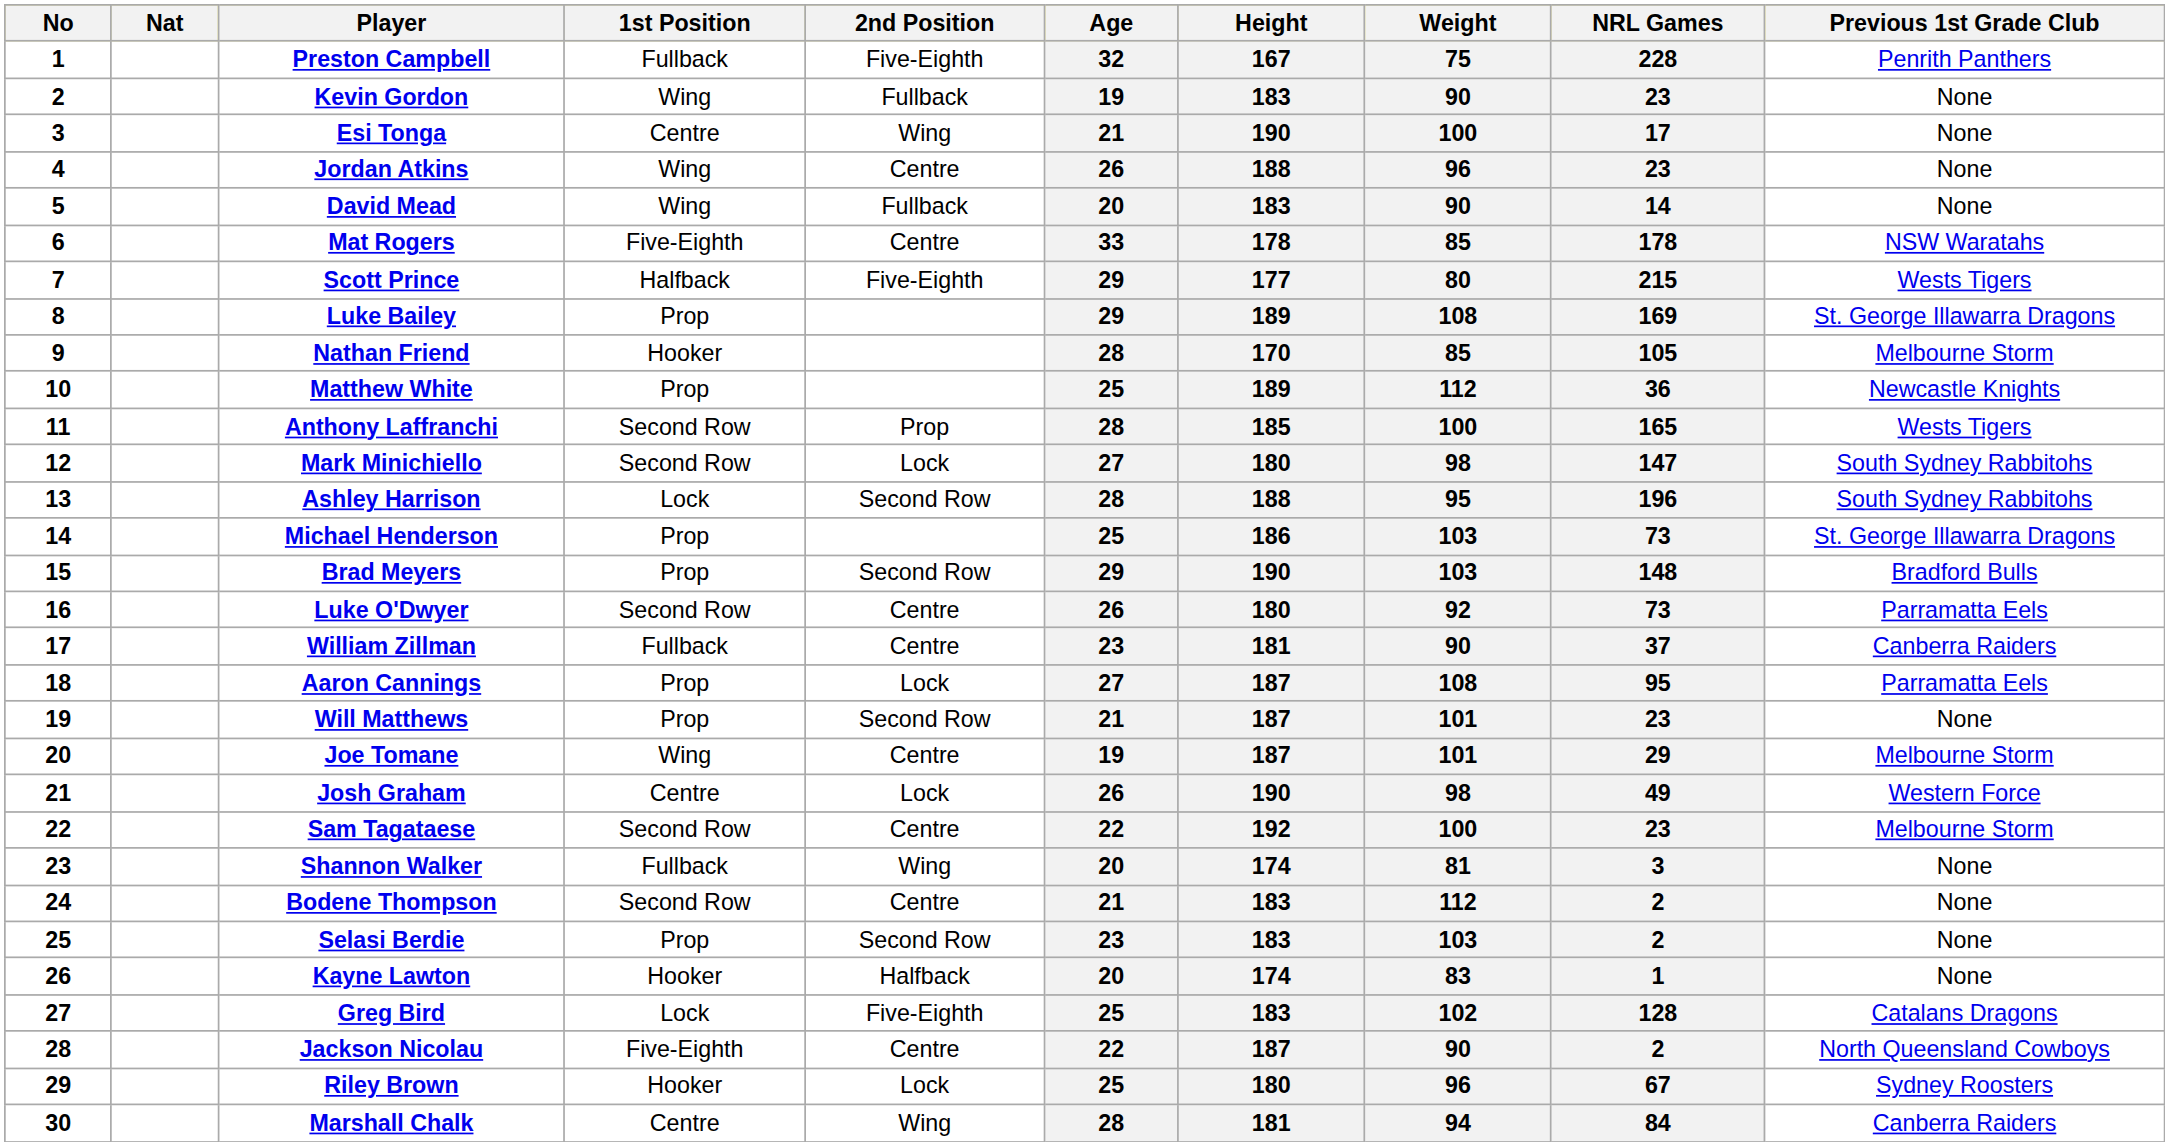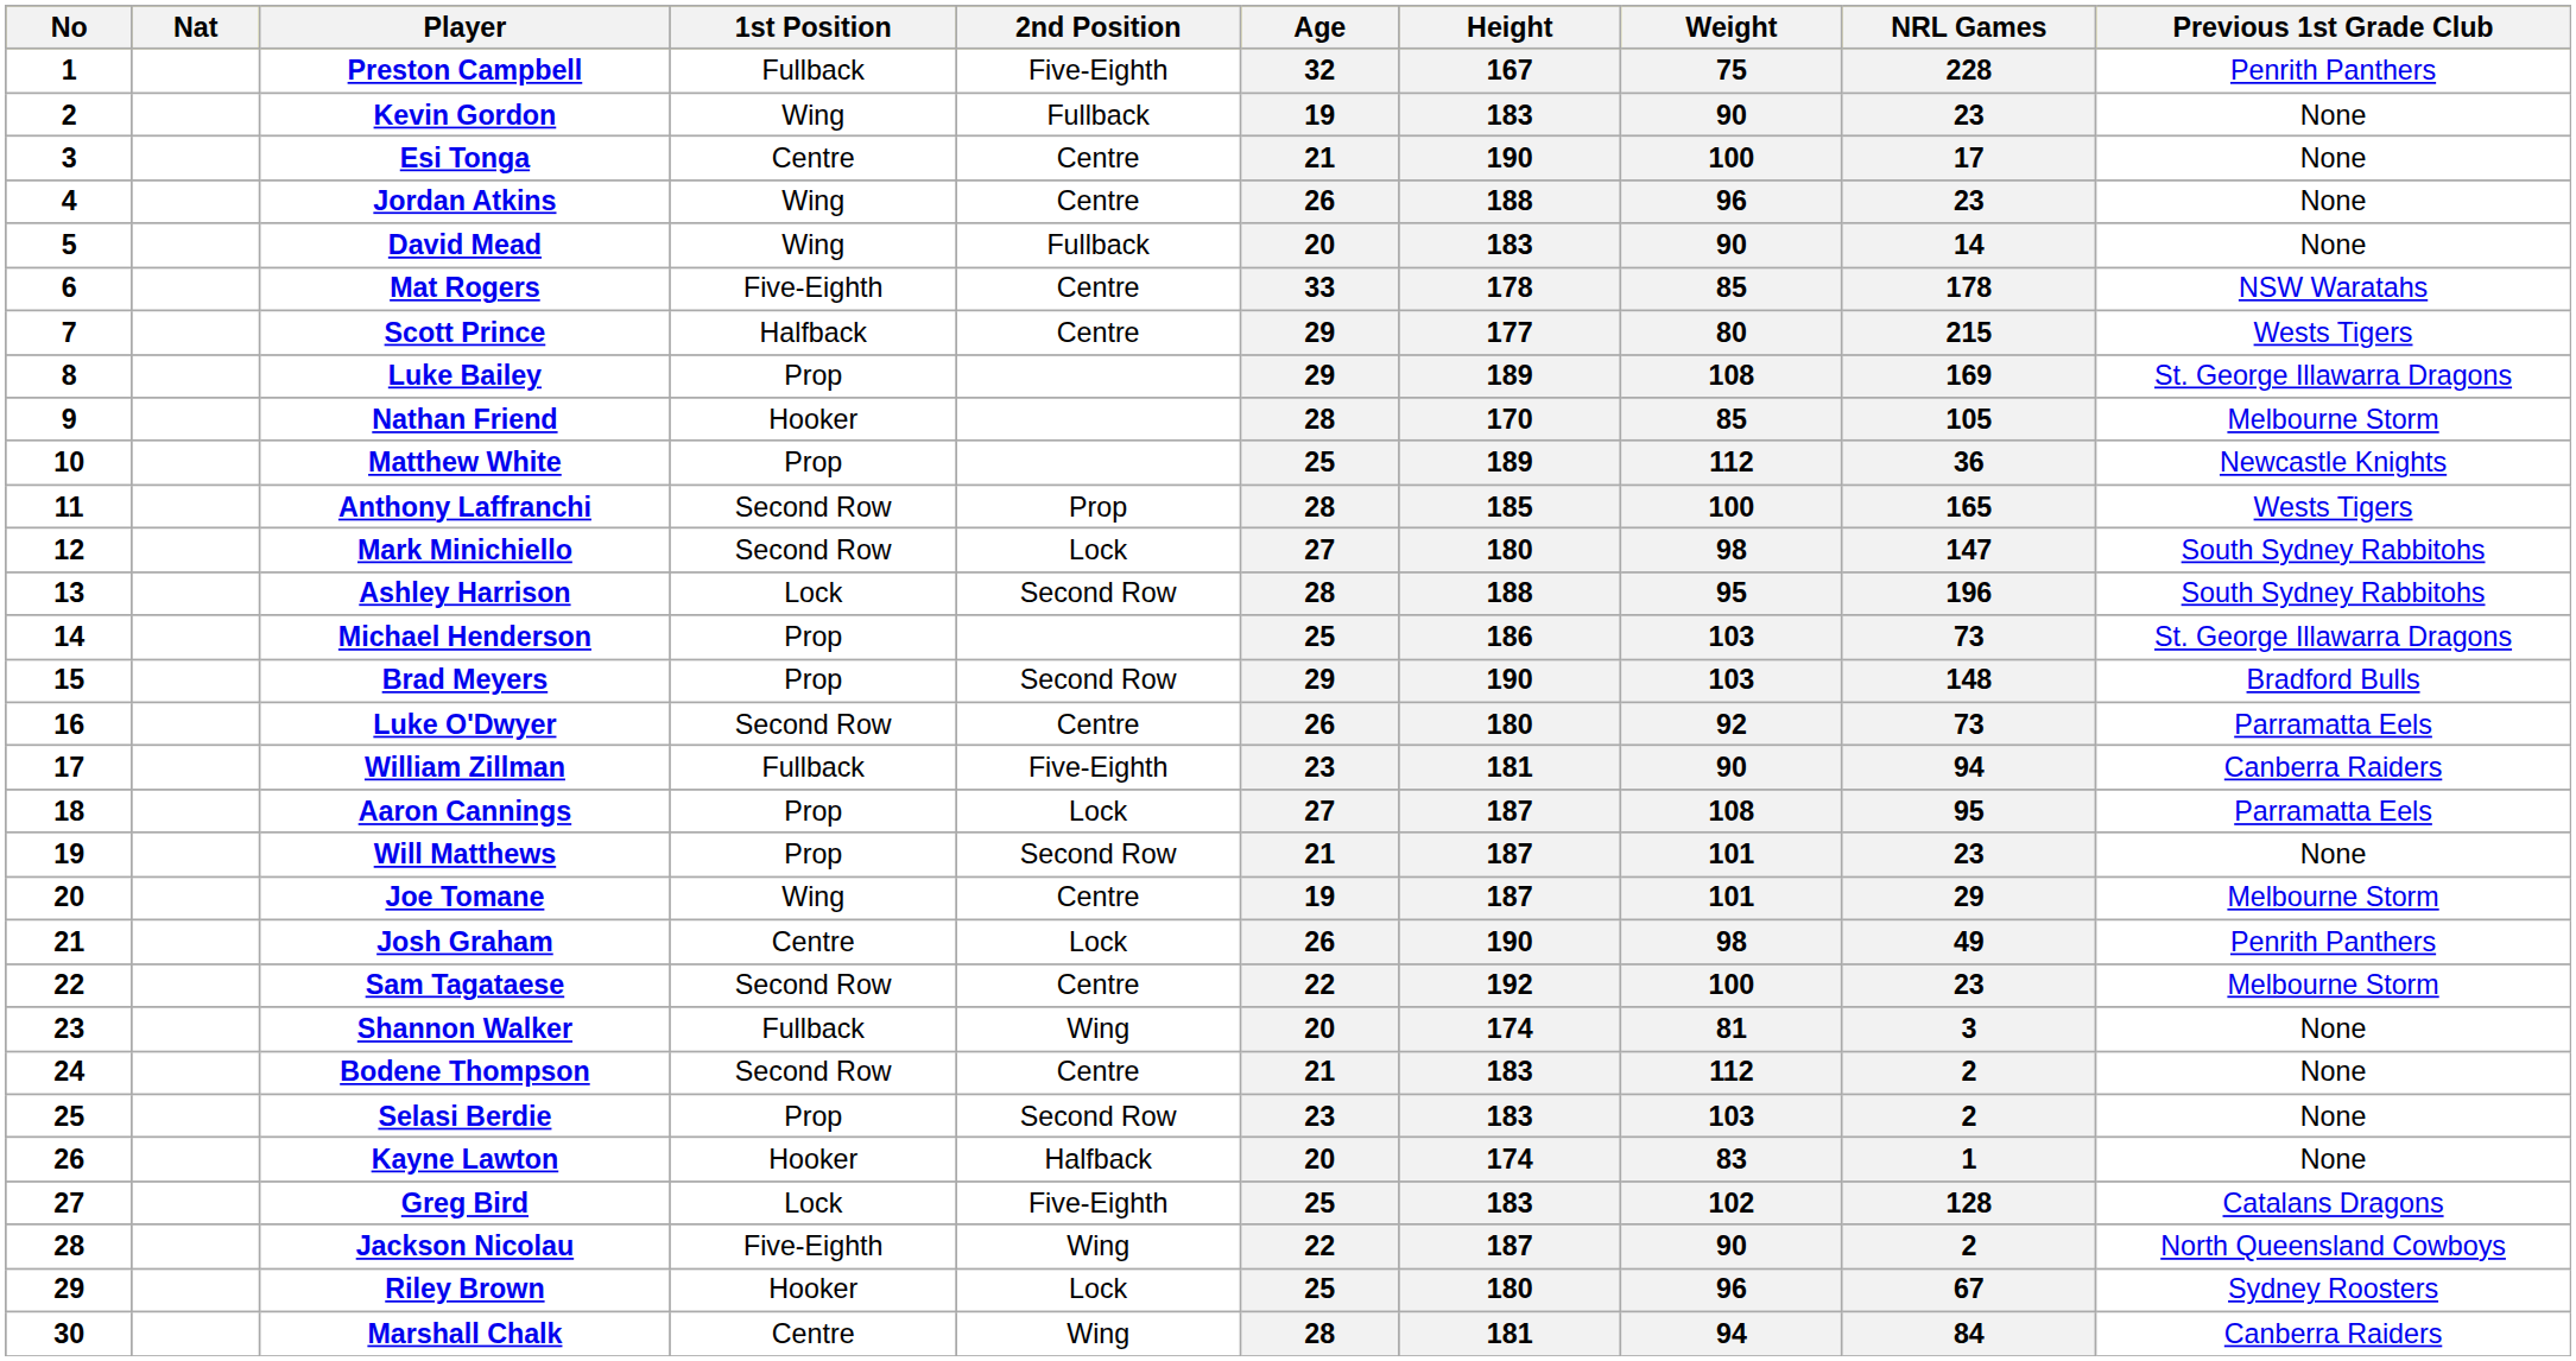Esi Tonga | 2nd Position: Wing -> Centre
Scott Prince | 2nd Position: Five-Eighth -> Centre
William Zillman | 2nd Position: Centre -> Five-Eighth
William Zillman | NRL Games: 37 -> 94
Josh Graham | Previous 1st Grade Club: Western Force -> Penrith Panthers
Jackson Nicolau | 2nd Position: Centre -> Wing
